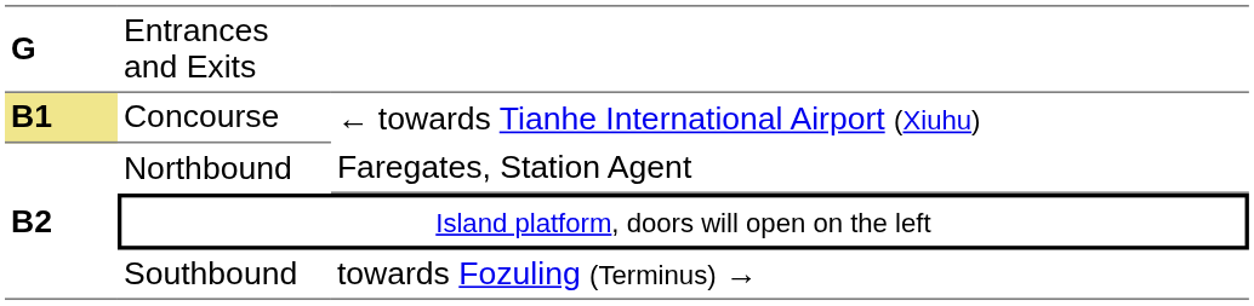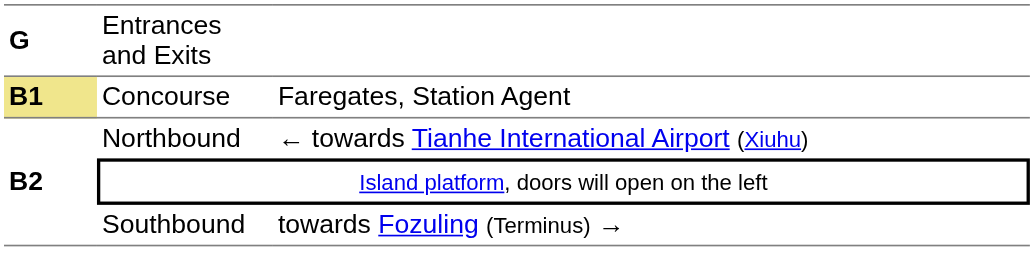Concourse | column 3: ← towards Tianhe International Airport (Xiuhu) -> Faregates, Station Agent
Northbound | column 3: Faregates, Station Agent -> ← towards Tianhe International Airport (Xiuhu)
